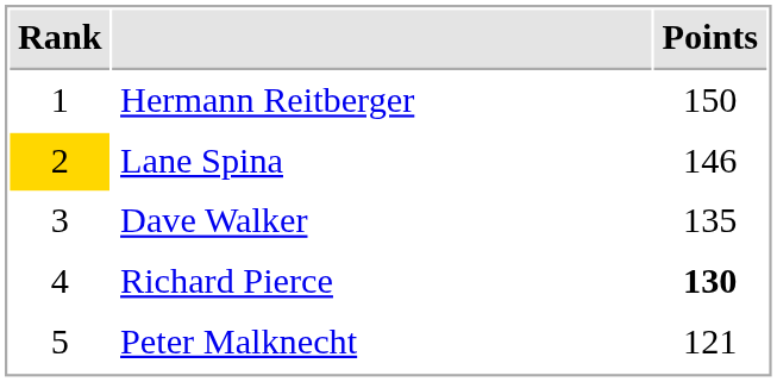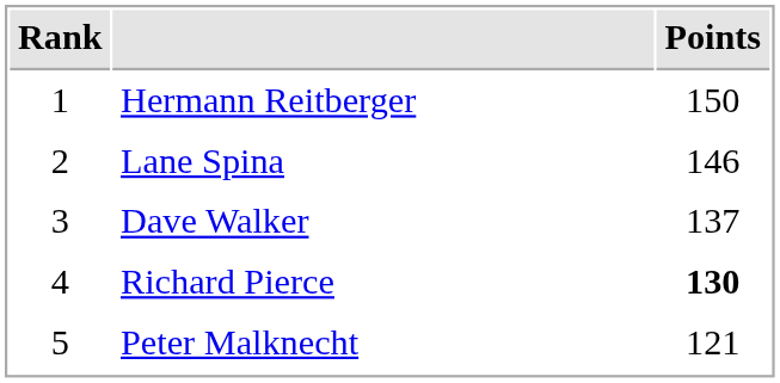Lane Spina | Rank: gold background -> no background
Dave Walker | Points: 135 -> 137
